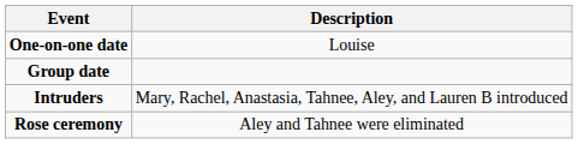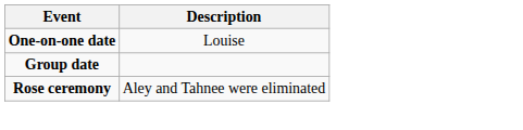- row: Intruders | Mary, Rachel, Anastasia, Tahnee, Aley, and Lauren B introduced
